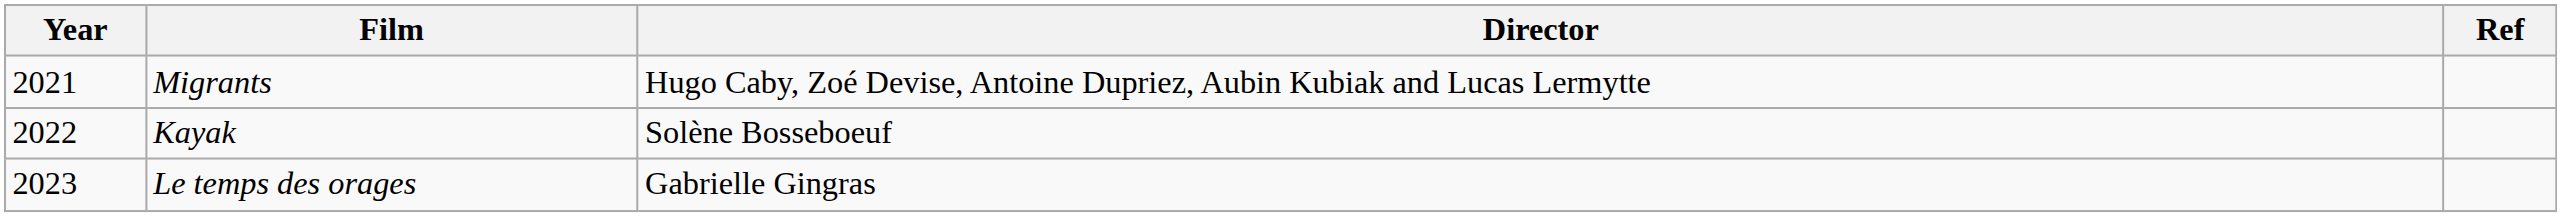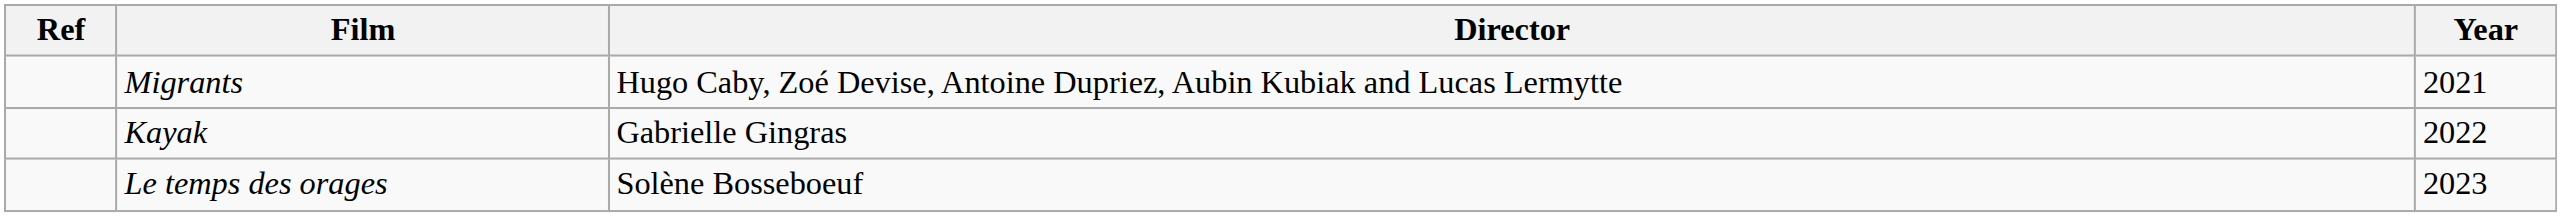columns swapped: Year <-> Ref
Kayak | Director: Solène Bosseboeuf -> Gabrielle Gingras
Le temps des orages | Director: Gabrielle Gingras -> Solène Bosseboeuf
